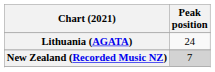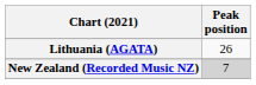Lithuania (AGATA) | Peak position: 24 -> 26
